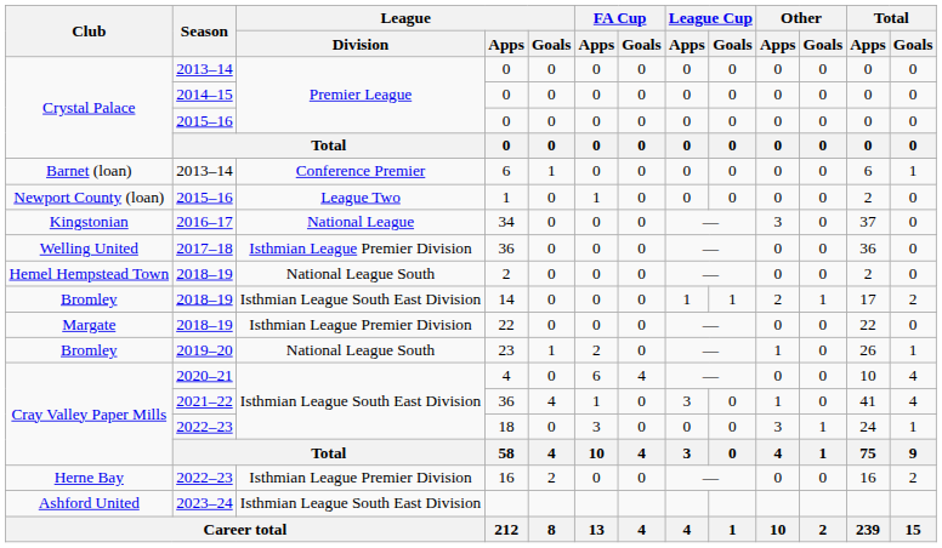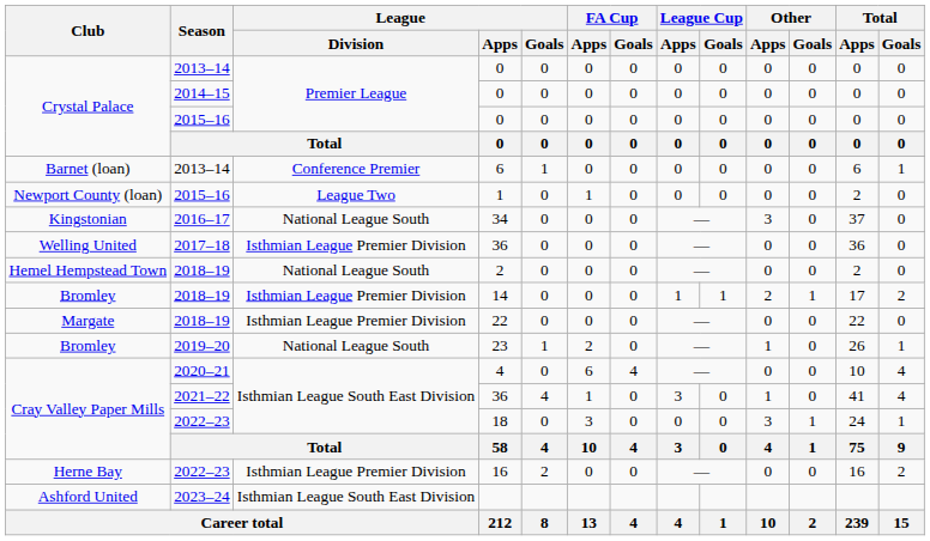34 | League / Division: National League -> National League South
14 | League / Division: Isthmian League South East Division -> Isthmian League Premier Division
